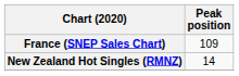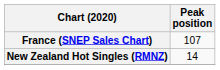France (SNEP Sales Chart) | Peak position: 109 -> 107
